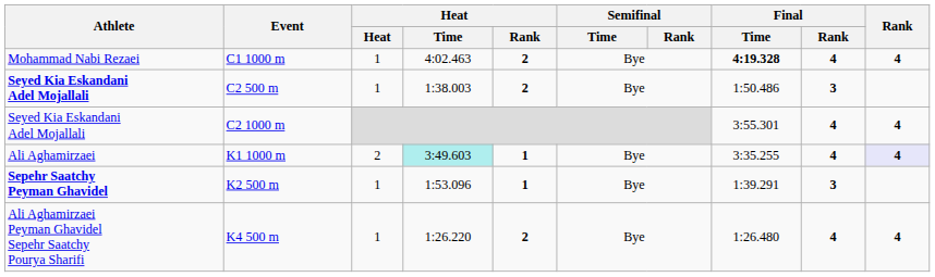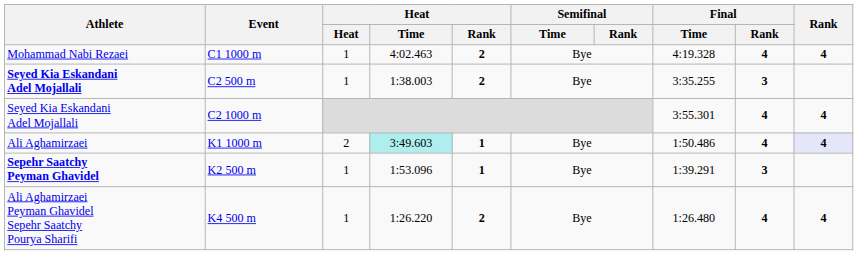C1 1000 m | Final / Time: bold -> normal
C2 500 m | Final / Time: 1:50.486 -> 3:35.255
K1 1000 m | Final / Time: 3:35.255 -> 1:50.486
